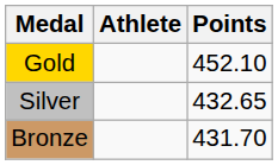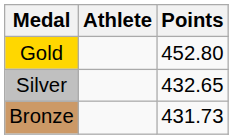Gold | Points: 452.10 -> 452.80
Bronze | Points: 431.70 -> 431.73
